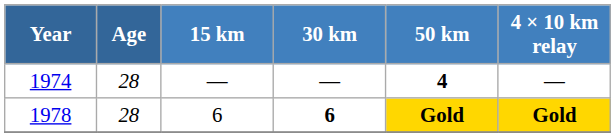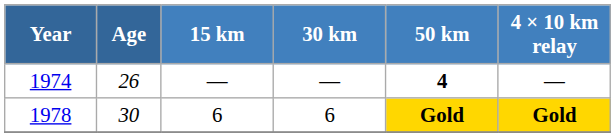1974 | Age: 28 -> 26
1978 | Age: 28 -> 30
1978 | 30 km: bold -> normal
